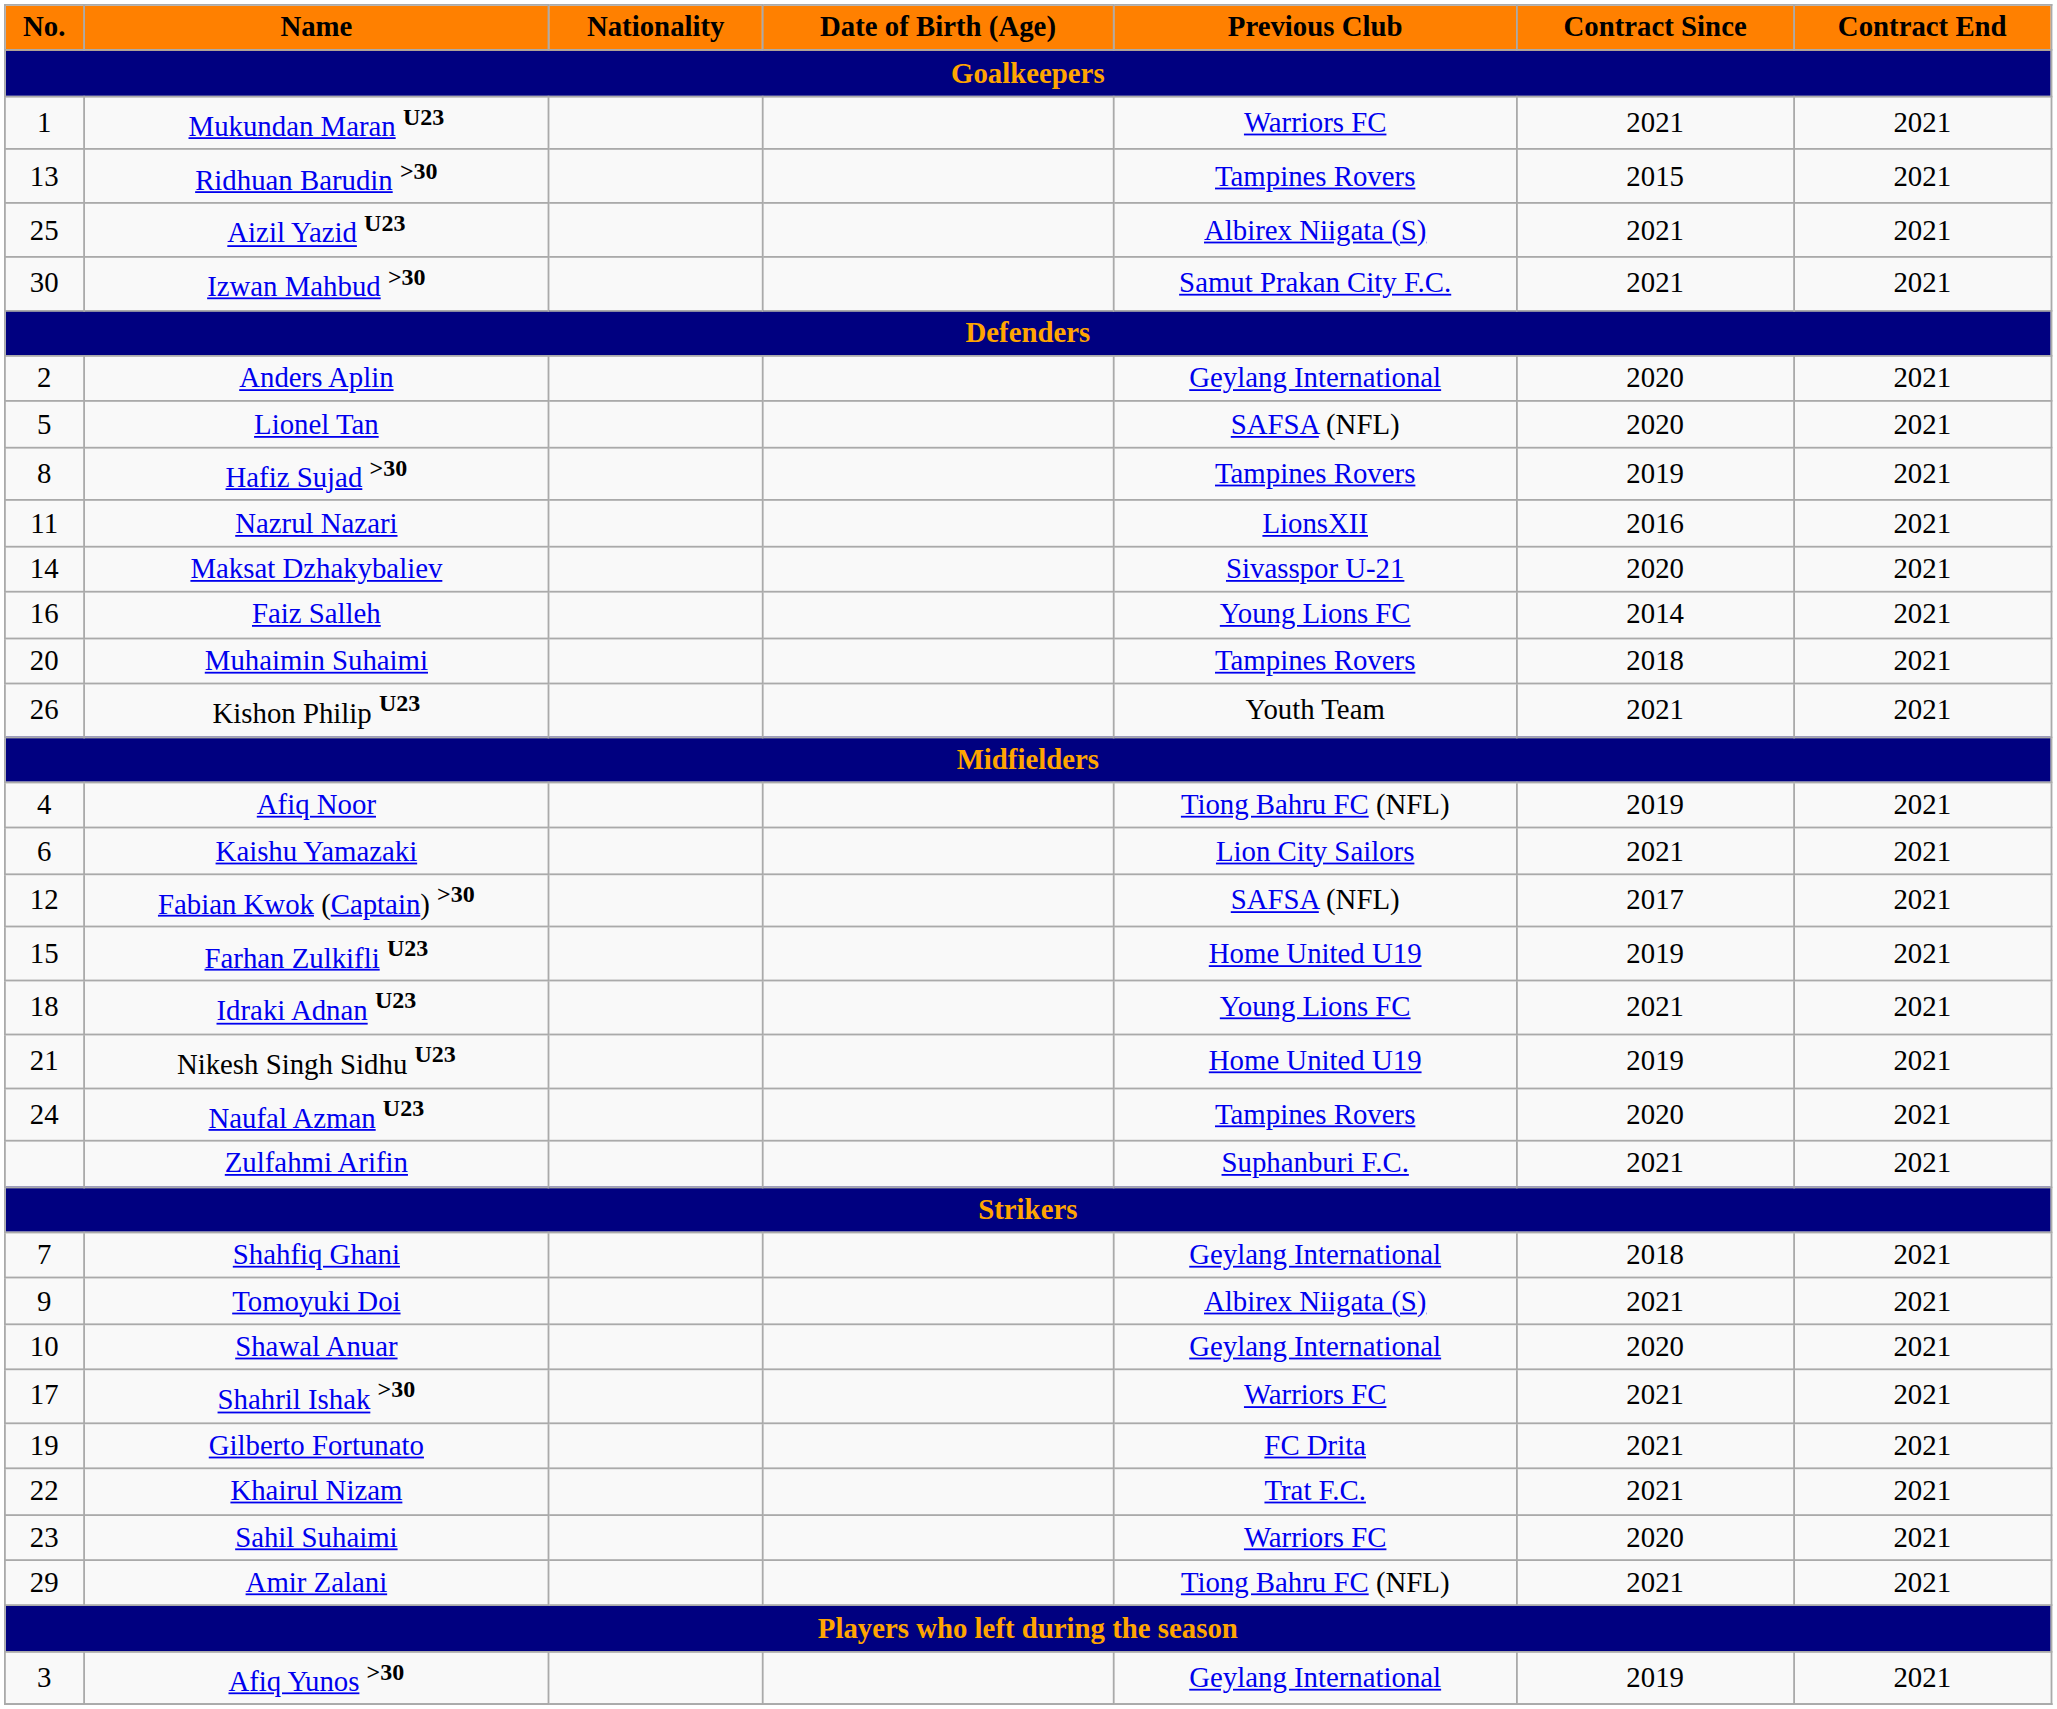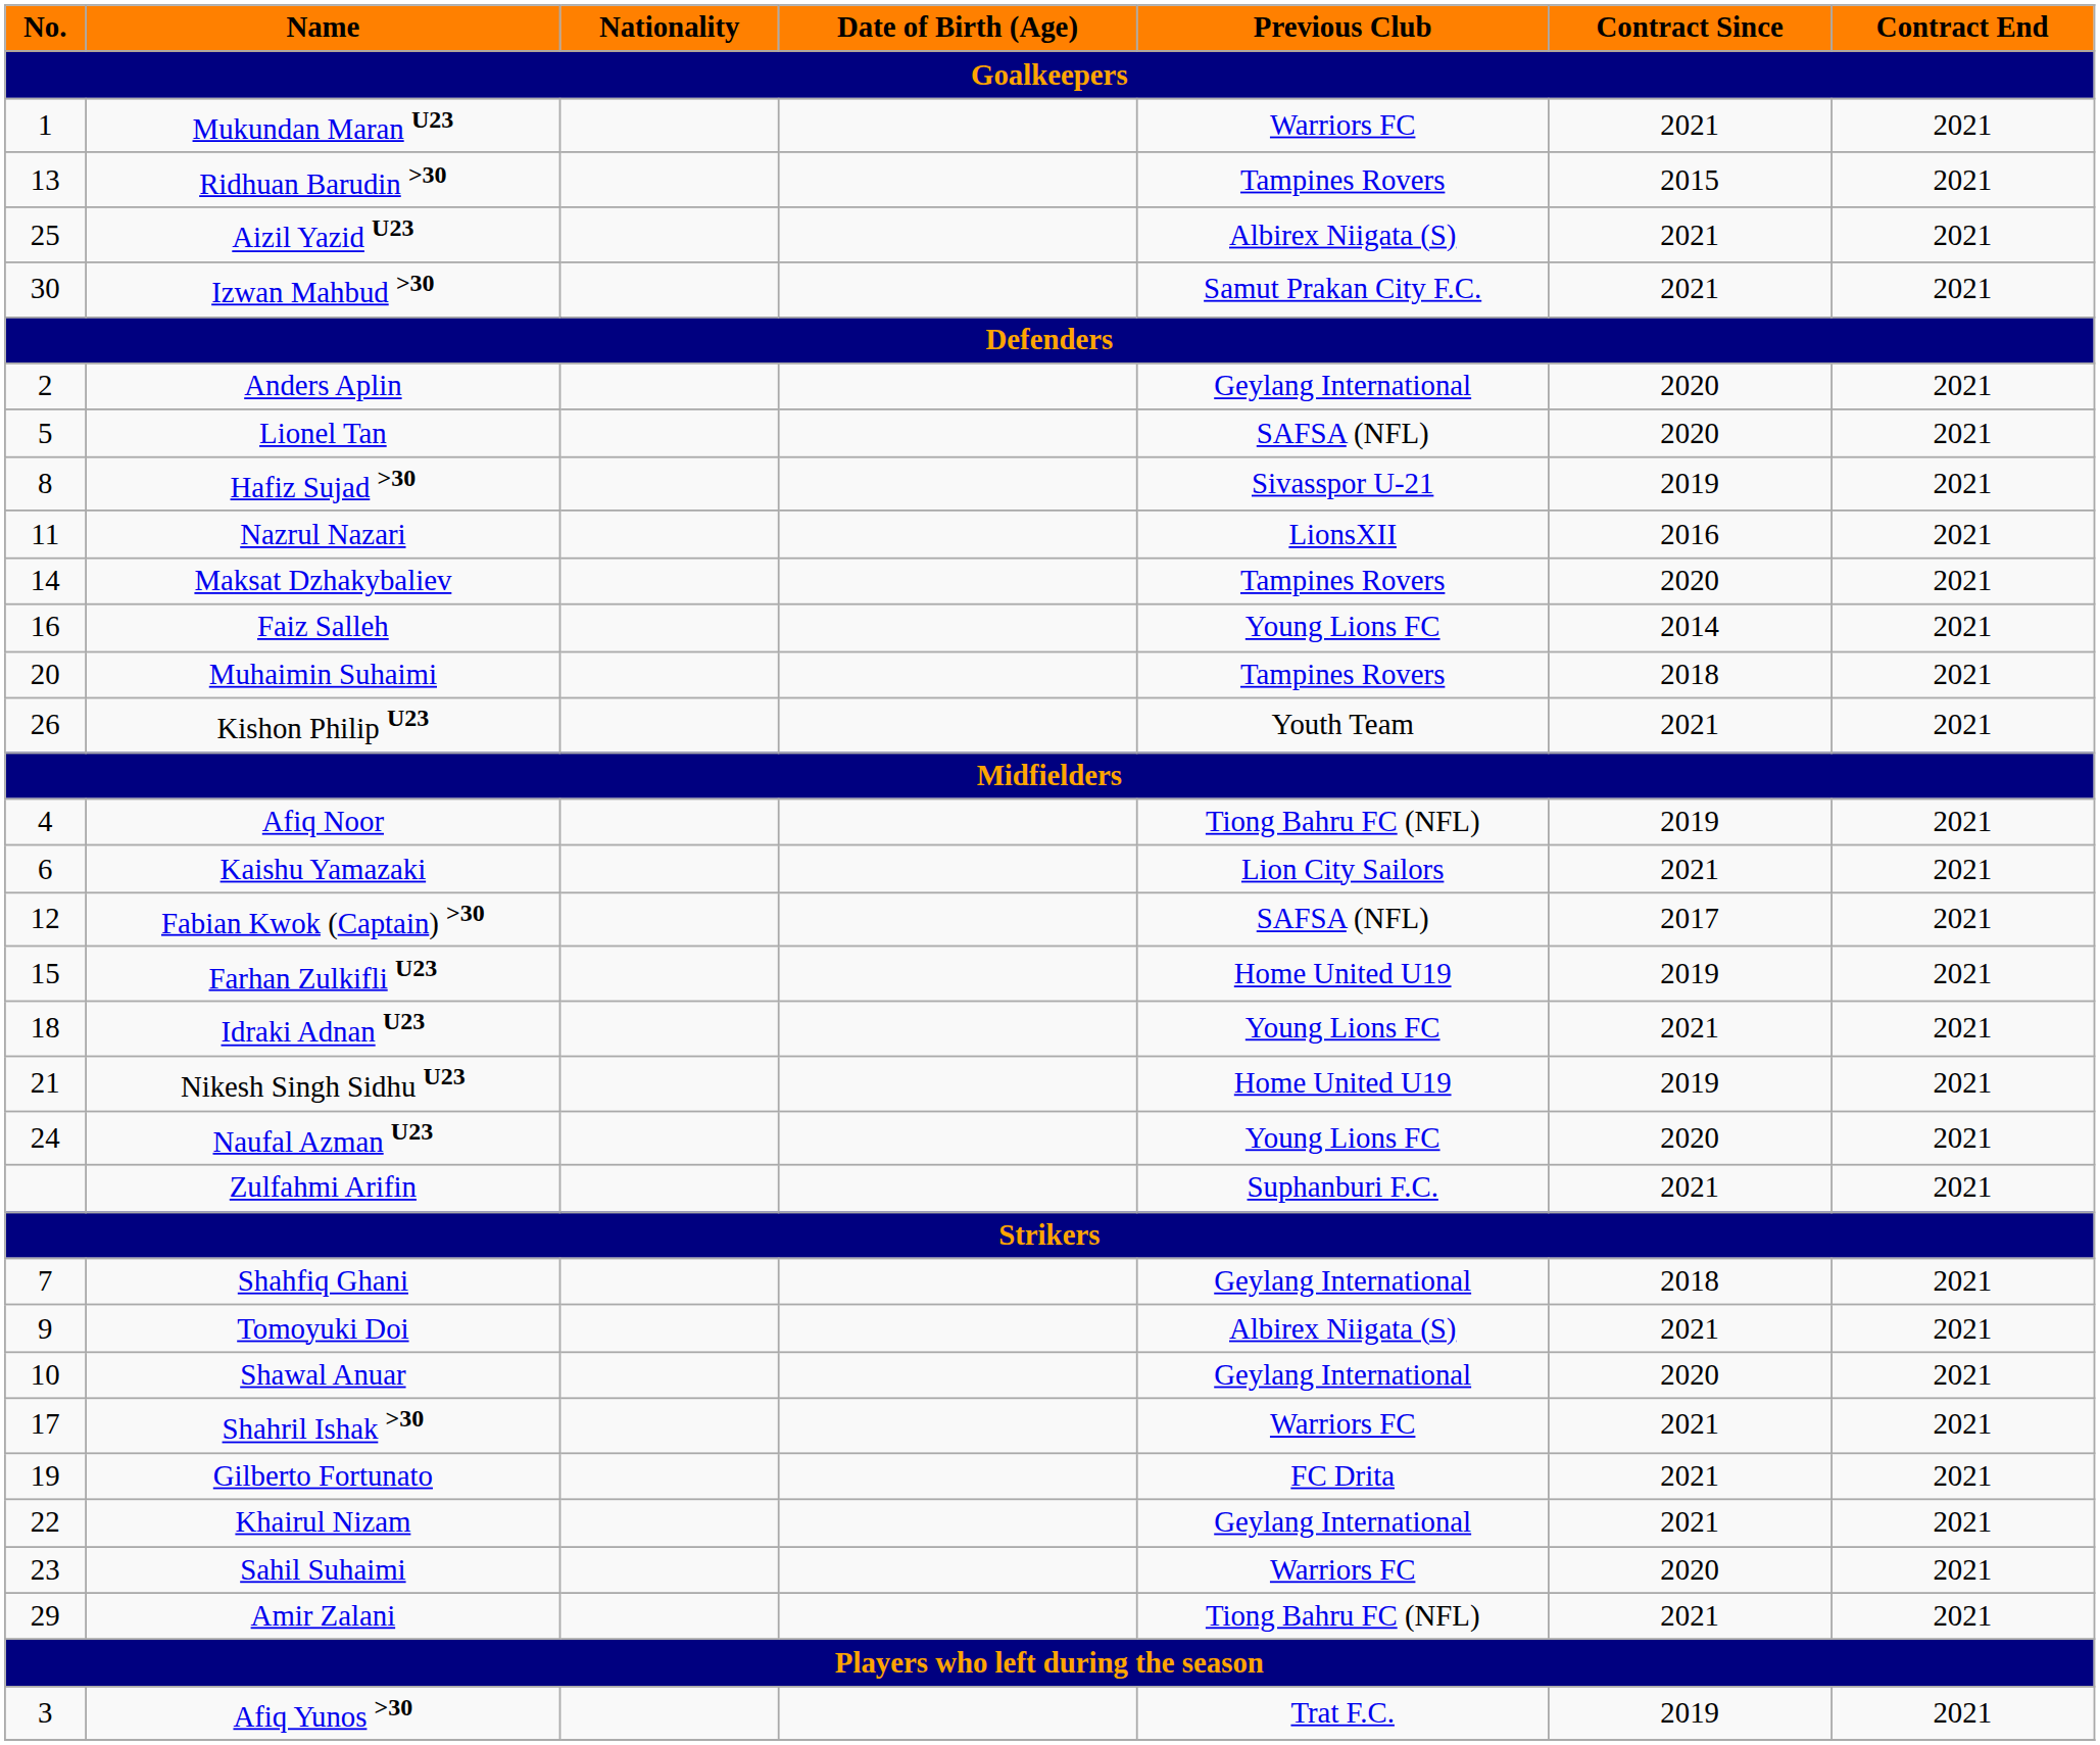Hafiz Sujad >30 | Previous Club: Tampines Rovers -> Sivasspor U-21
Maksat Dzhakybaliev | Previous Club: Sivasspor U-21 -> Tampines Rovers
Naufal Azman U23 | Previous Club: Tampines Rovers -> Young Lions FC
Khairul Nizam | Previous Club: Trat F.C. -> Geylang International
Afiq Yunos >30 | Previous Club: Geylang International -> Trat F.C.
